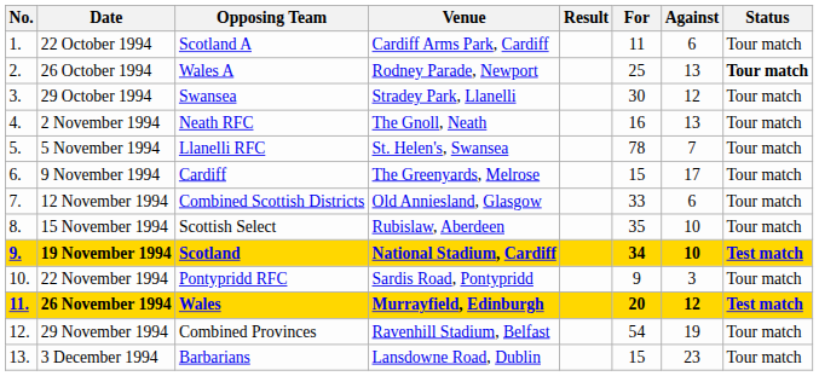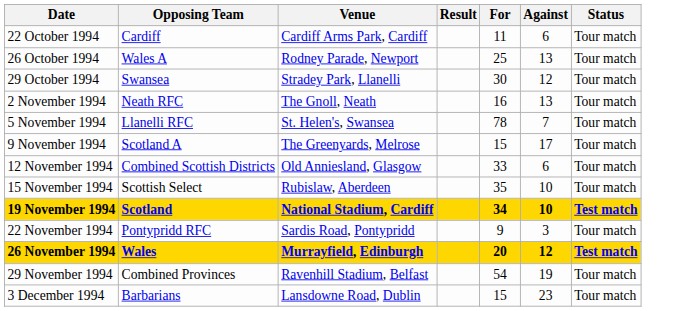- column: No. | 1. | 2. | 3. | 4. | 5. | 6. | 7. | 8. | 9. | 10. | 11. | 12. | 13.
22 October 1994 | Opposing Team: Scotland A -> Cardiff
26 October 1994 | Status: bold -> normal
9 November 1994 | Opposing Team: Cardiff -> Scotland A
